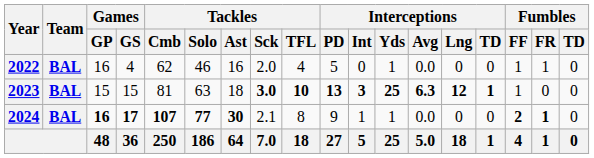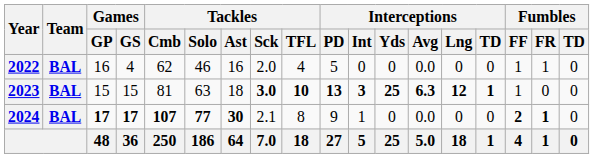2022 | Interceptions / Yds: 1 -> 0
2024 | Games / GP: 16 -> 17
2024 | Interceptions / Yds: 1 -> 0
